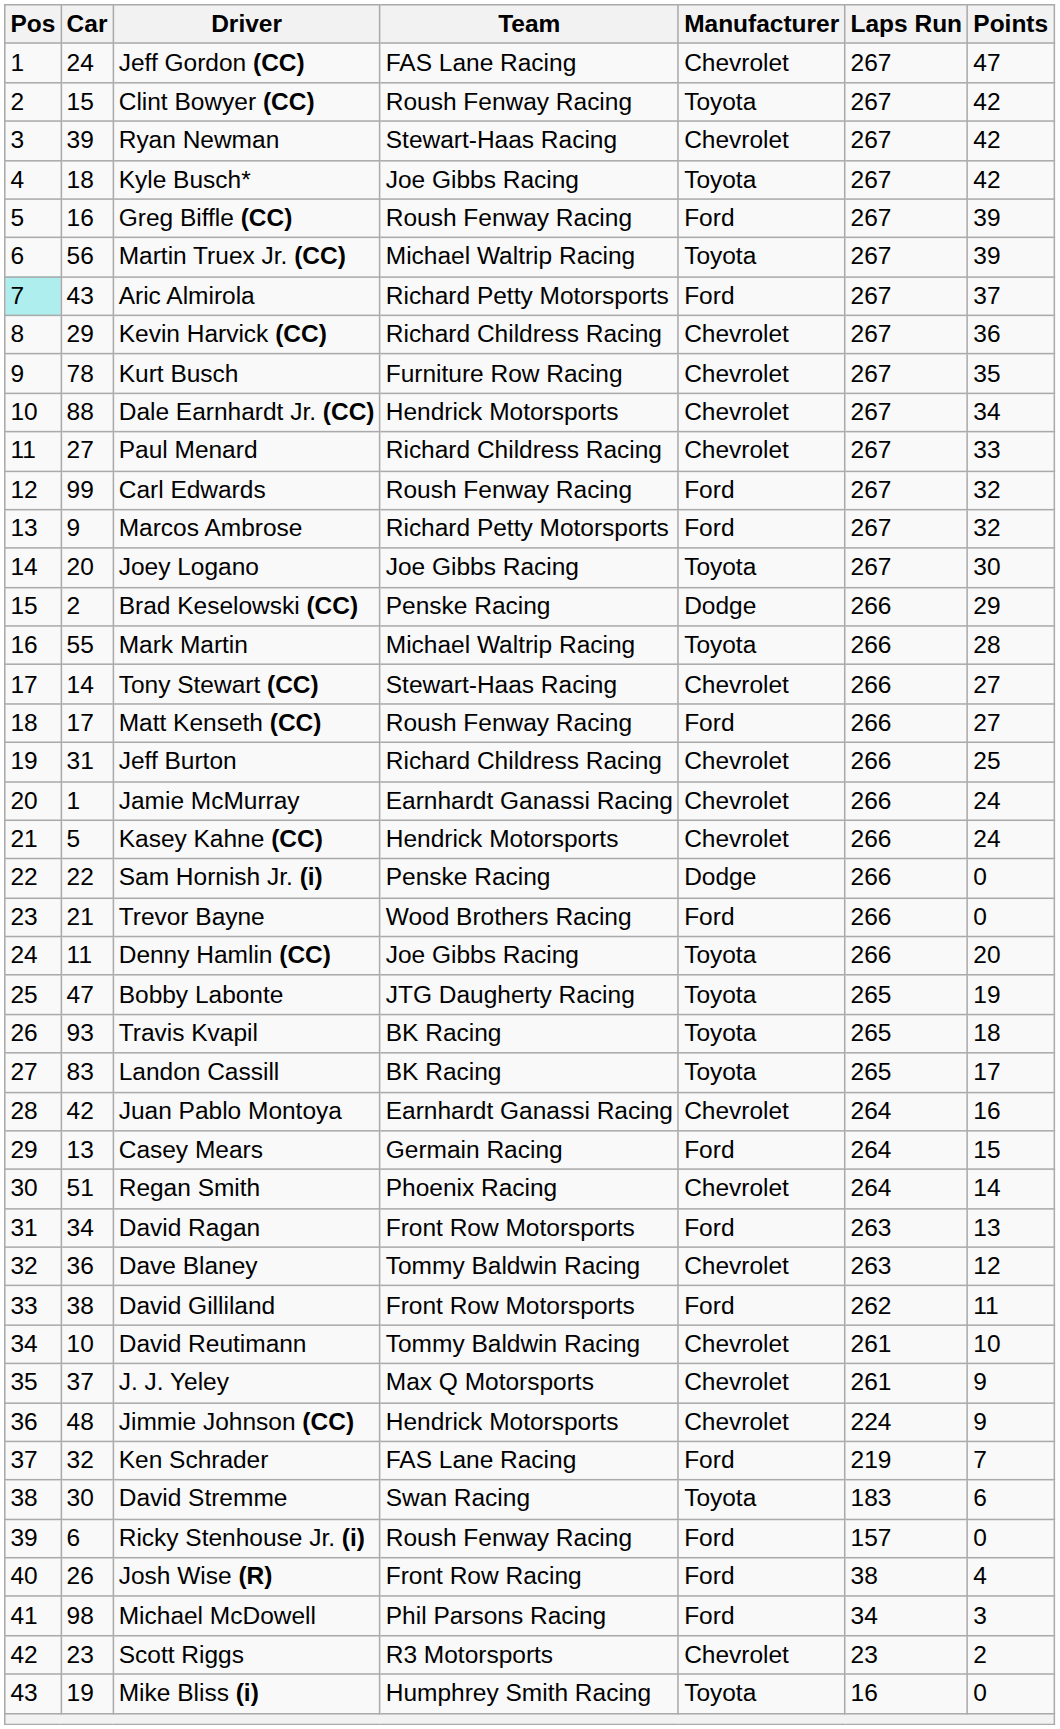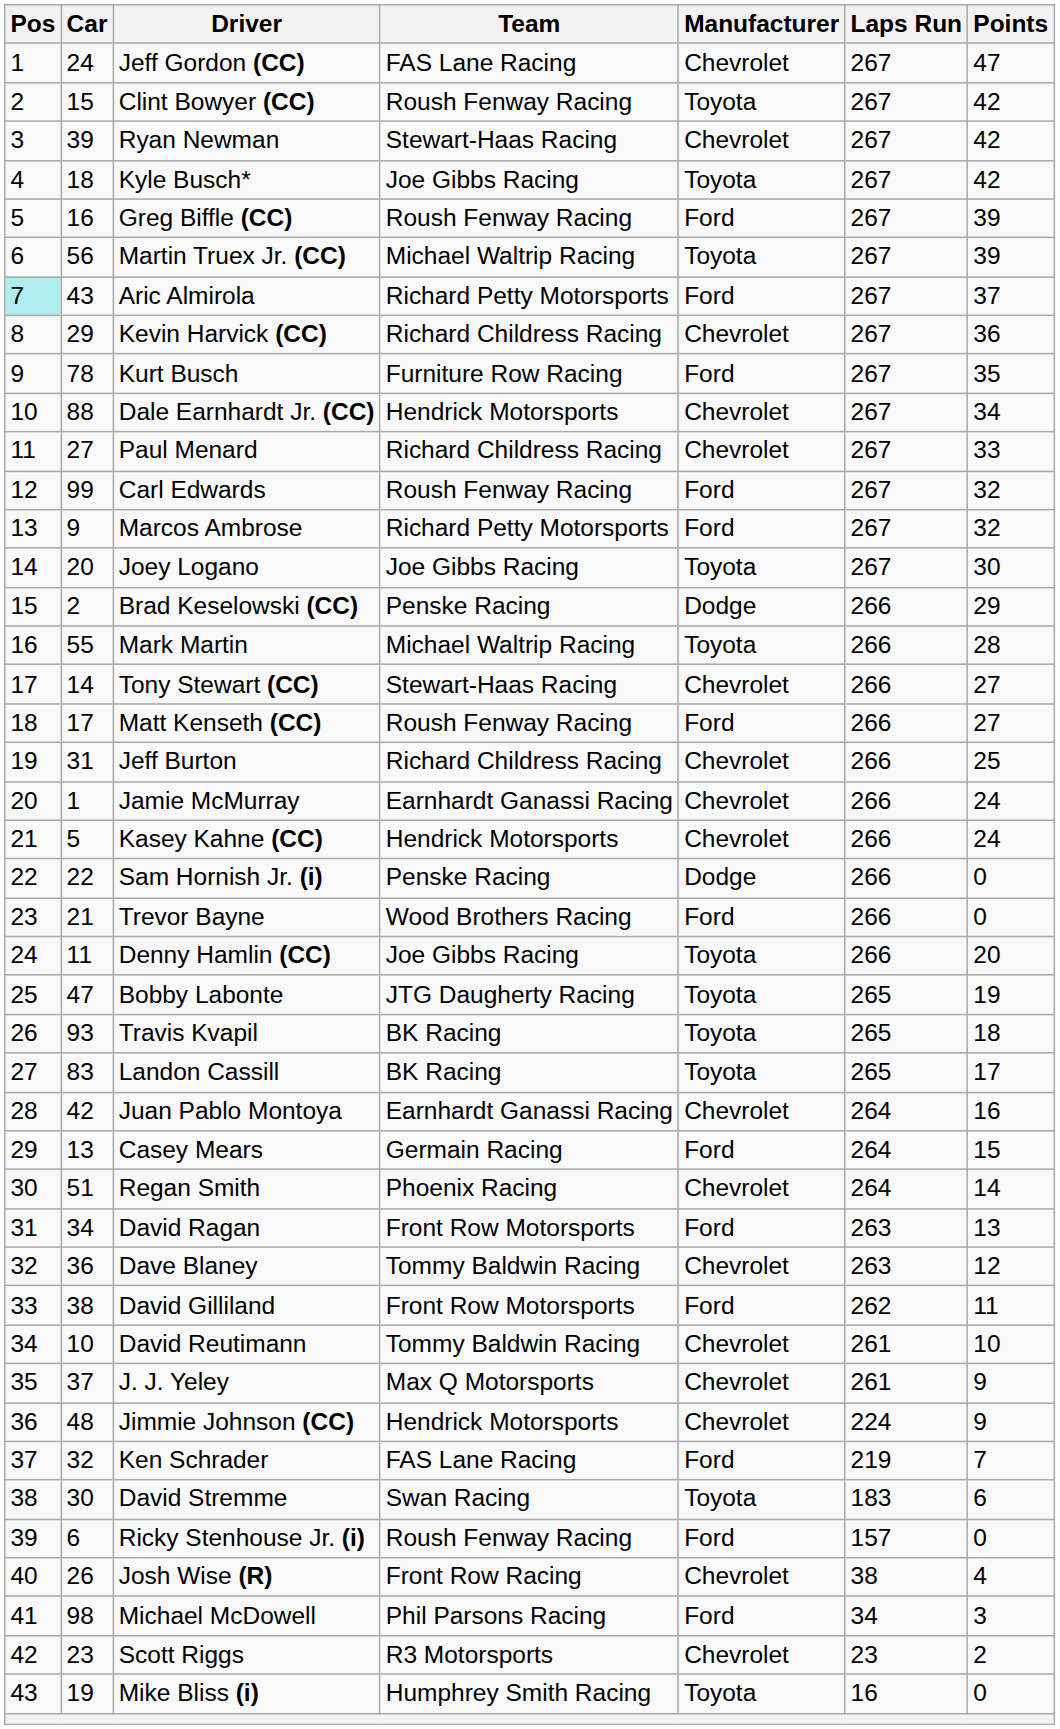Kurt Busch | Manufacturer: Chevrolet -> Ford
Josh Wise (R) | Manufacturer: Ford -> Chevrolet
